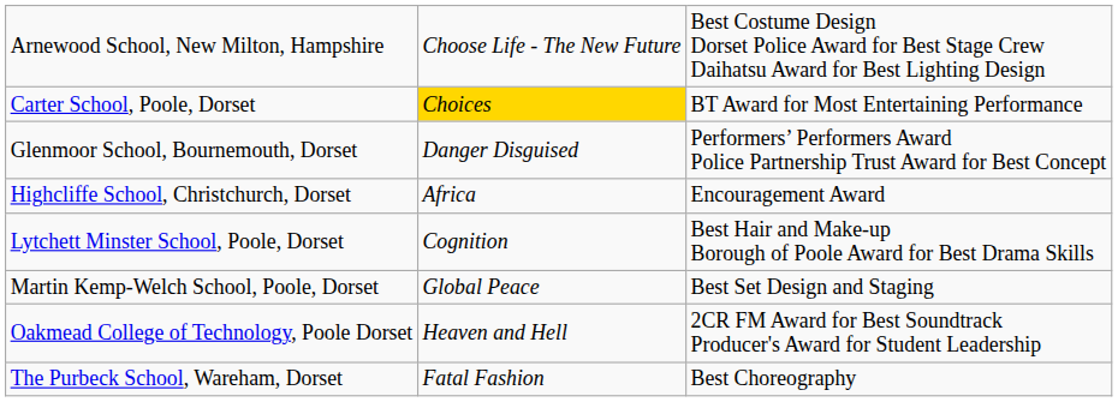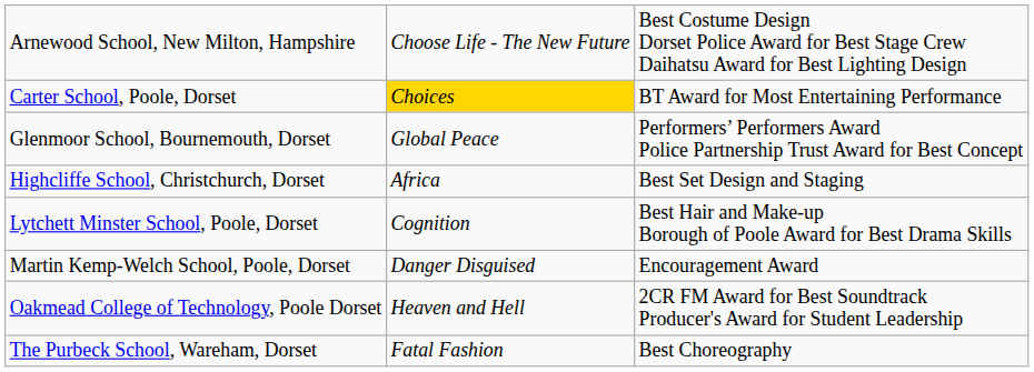Glenmoor School, Bournemouth, Dorset | column 2: Danger Disguised -> Global Peace
Highcliffe School, Christchurch, Dorset | column 3: Encouragement Award -> Best Set Design and Staging
Martin Kemp-Welch School, Poole, Dorset | column 2: Global Peace -> Danger Disguised
Martin Kemp-Welch School, Poole, Dorset | column 3: Best Set Design and Staging -> Encouragement Award
